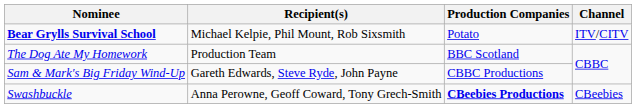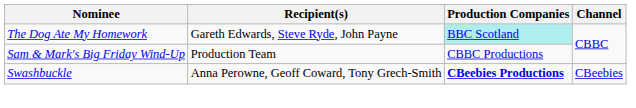- row: Bear Grylls Survival School | Michael Kelpie, Phil Mount, Rob Sixsmith | Potato | ITV/CITV
The Dog Ate My Homework | Recipient(s): Production Team -> Gareth Edwards, Steve Ryde, John Payne
The Dog Ate My Homework | Production Companies: no background -> paleturquoise background
Sam & Mark's Big Friday Wind-Up | Recipient(s): Gareth Edwards, Steve Ryde, John Payne -> Production Team
